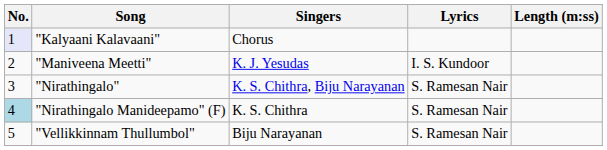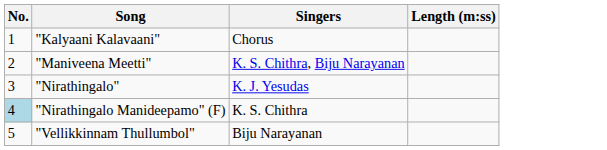- column: Lyrics | I. S. Kundoor | S. Ramesan Nair | S. Ramesan Nair | S. Ramesan Nair
"Kalyaani Kalavaani" | No.: lavender background -> no background
"Maniveena Meetti" | Singers: K. J. Yesudas -> K. S. Chithra, Biju Narayanan
"Nirathingalo" | Singers: K. S. Chithra, Biju Narayanan -> K. J. Yesudas
